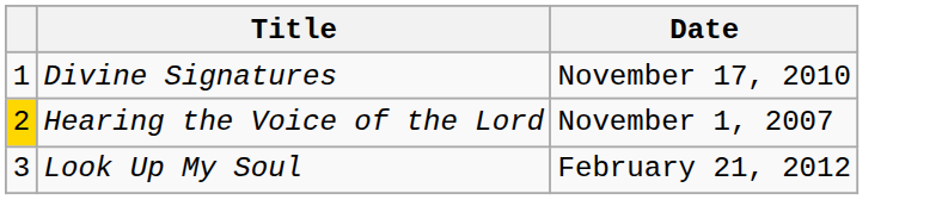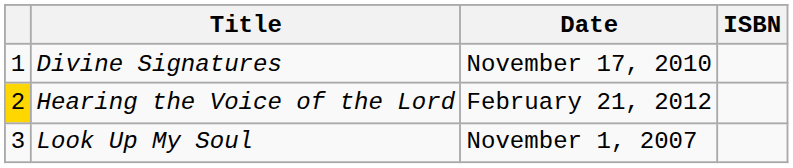+ column: ISBN
Hearing the Voice of the Lord | Date: November 1, 2007 -> February 21, 2012
Look Up My Soul | Date: February 21, 2012 -> November 1, 2007
